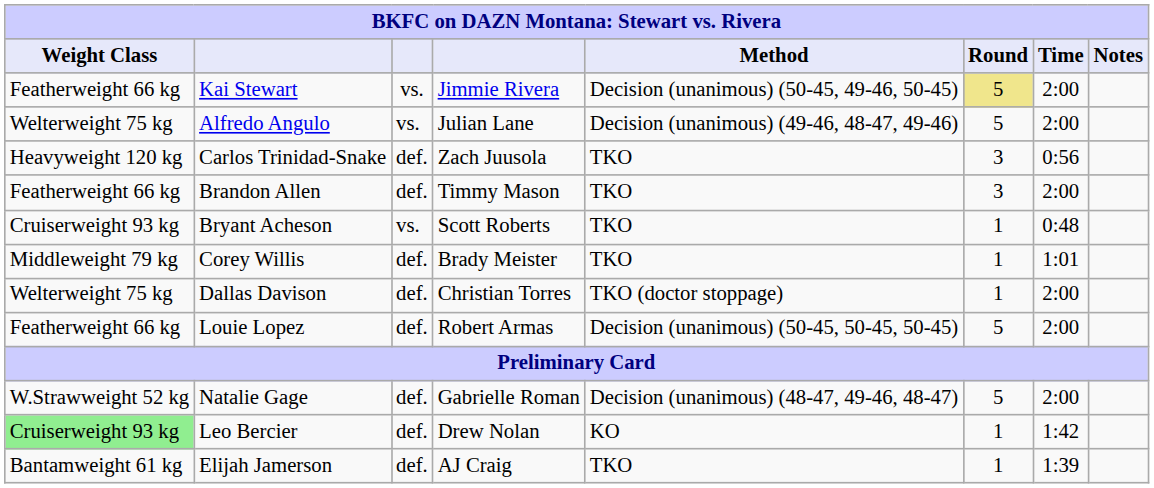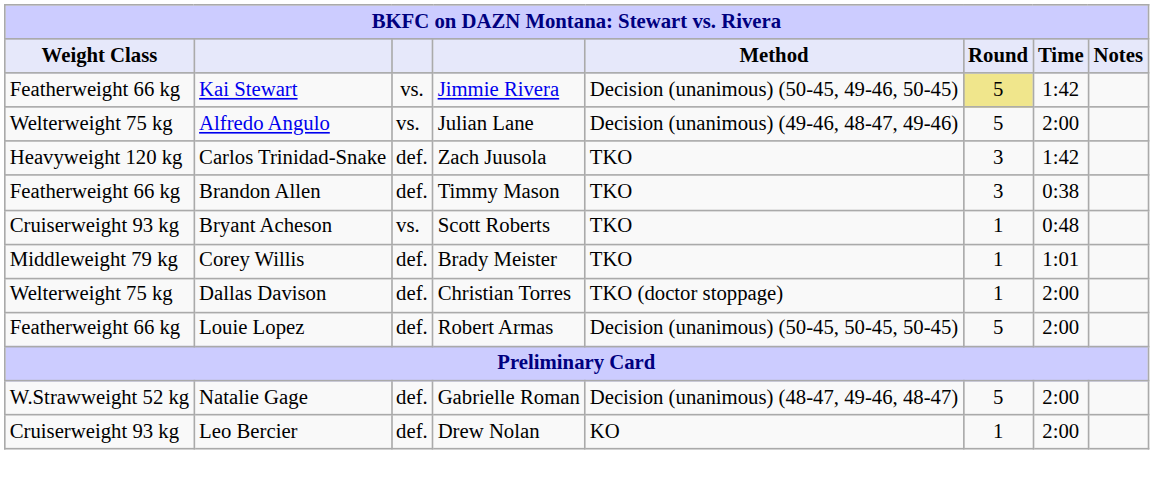Kai Stewart | Time: 2:00 -> 1:42
Carlos Trinidad-Snake | Time: 0:56 -> 1:42
Brandon Allen | Time: 2:00 -> 0:38
Leo Bercier | Weight Class: lightgreen background -> no background
Leo Bercier | Time: 1:42 -> 2:00
- row: Bantamweight 61 kg | Elijah Jamerson | def. | AJ Craig | TKO | 1 | 1:39
